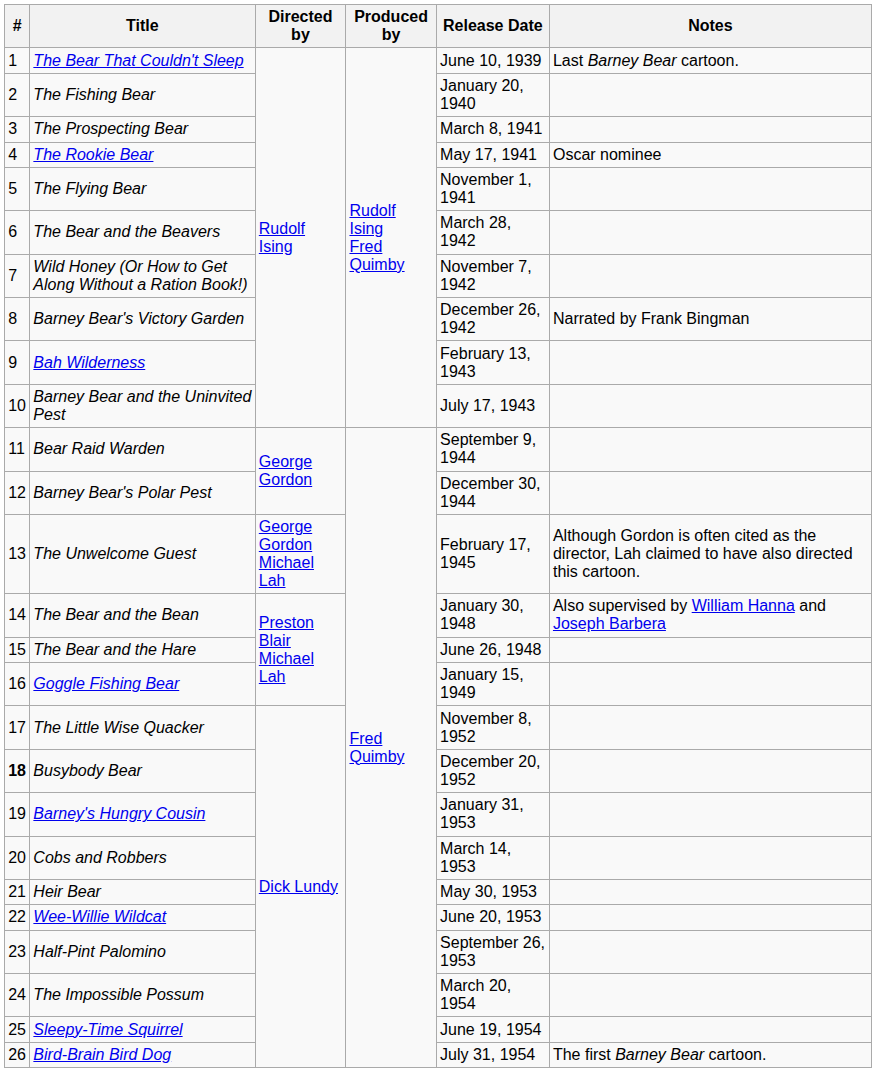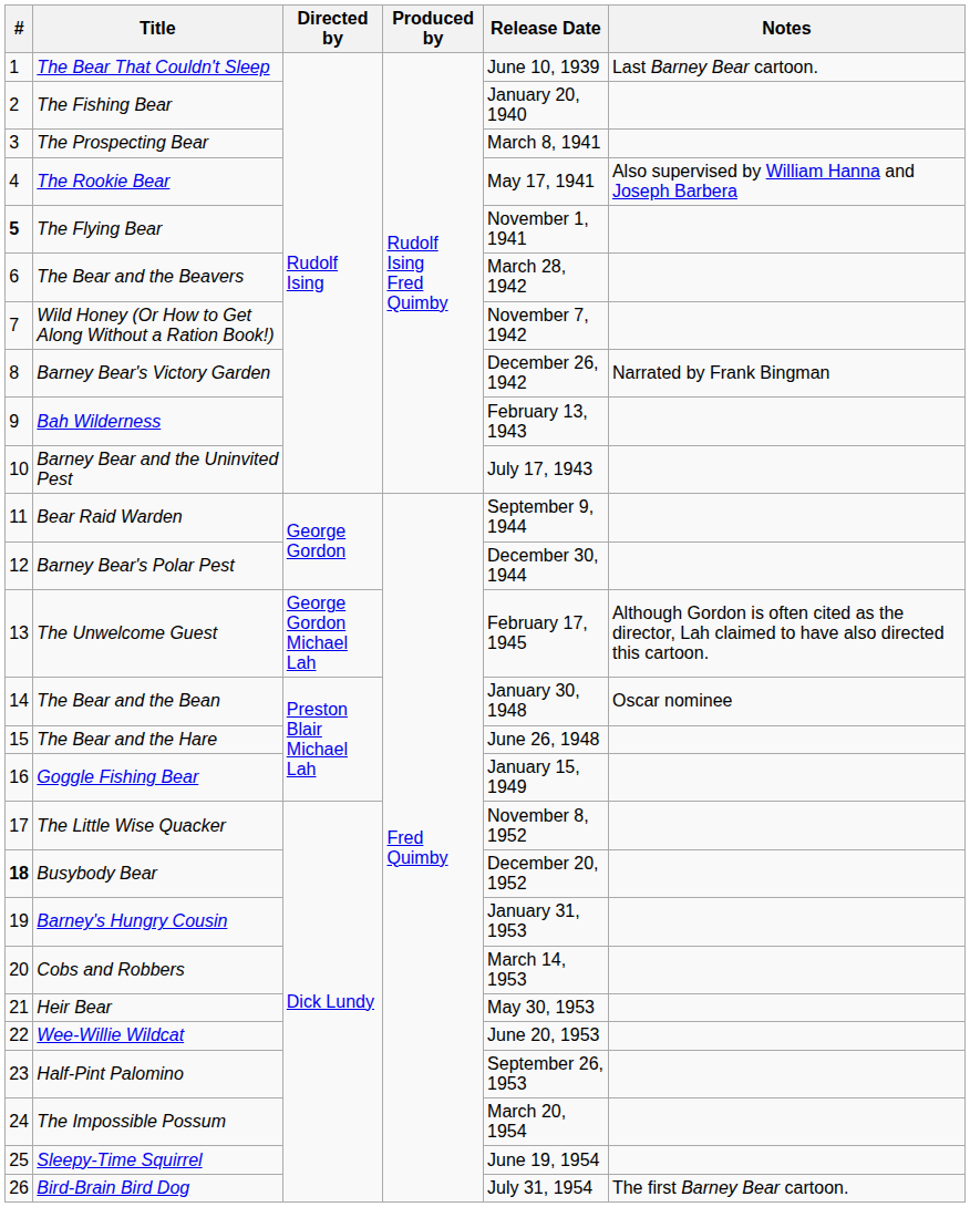The Rookie Bear | Notes: Oscar nominee -> Also supervised by William Hanna and Joseph Barbera
The Flying Bear | #: normal -> bold
The Bear and the Bean | Notes: Also supervised by William Hanna and Joseph Barbera -> Oscar nominee
